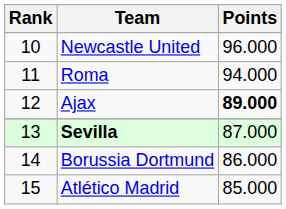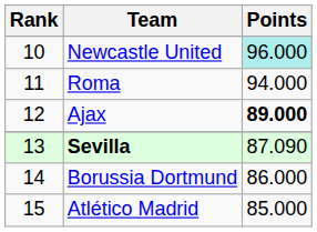Newcastle United | Points: no background -> paleturquoise background
Sevilla | Points: 87.000 -> 87.090
